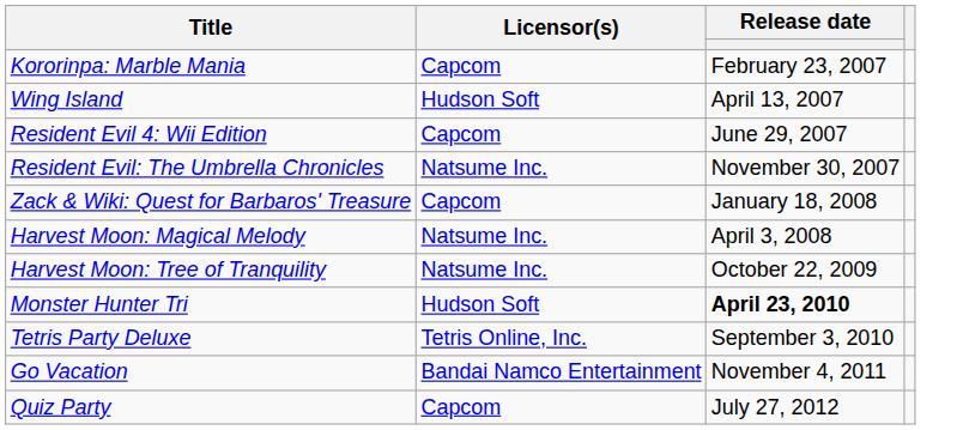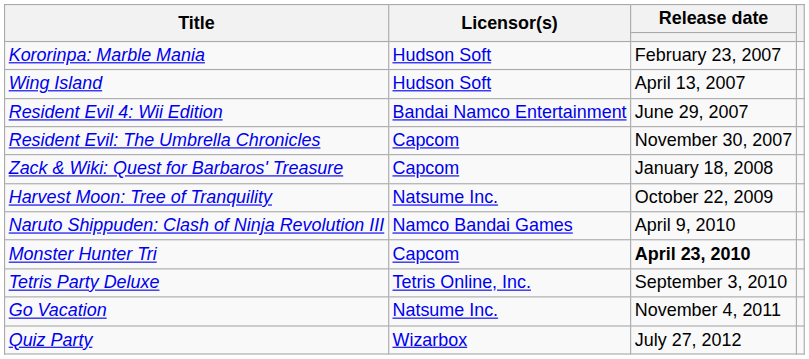Kororinpa: Marble Mania | Licensor(s): Capcom -> Hudson Soft
Resident Evil 4: Wii Edition | Licensor(s): Capcom -> Bandai Namco Entertainment
Resident Evil: The Umbrella Chronicles | Licensor(s): Natsume Inc. -> Capcom
- row: Harvest Moon: Magical Melody | Natsume Inc. | April 3, 2008
+ row: Naruto Shippuden: Clash of Ninja Revolution III | Namco Bandai Games | April 9, 2010
Monster Hunter Tri | Licensor(s): Hudson Soft -> Capcom
Go Vacation | Licensor(s): Bandai Namco Entertainment -> Natsume Inc.
Quiz Party | Licensor(s): Capcom -> Wizarbox
